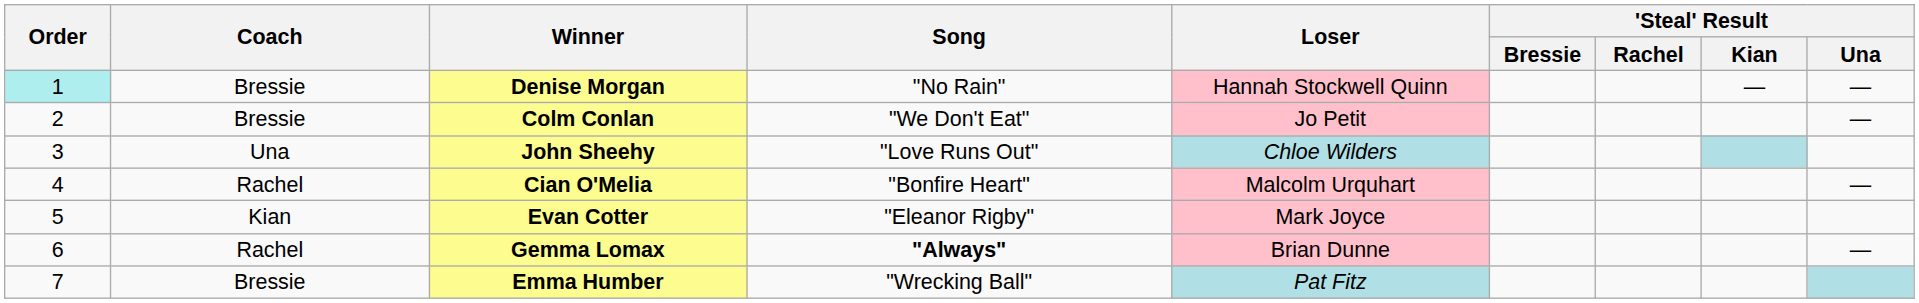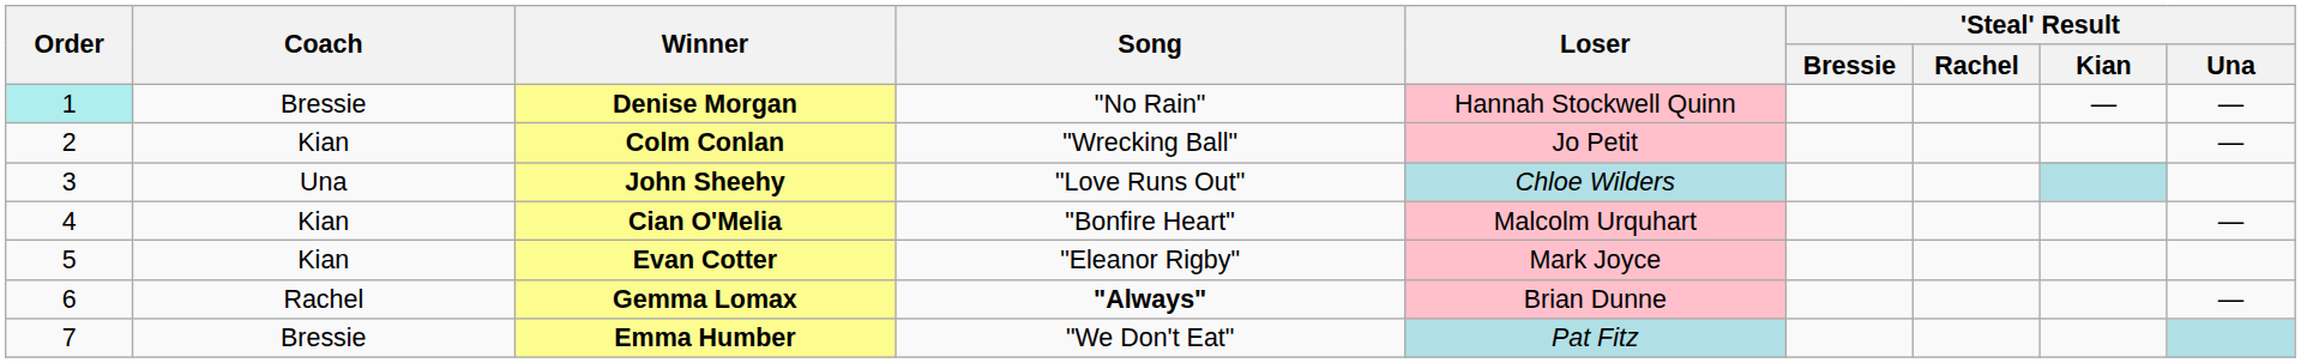Colm Conlan | Coach: Bressie -> Kian
Colm Conlan | Song: "We Don't Eat" -> "Wrecking Ball"
Cian O'Melia | Coach: Rachel -> Kian
Emma Humber | Song: "Wrecking Ball" -> "We Don't Eat"
